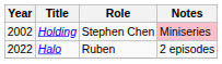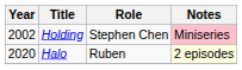Halo | Year: 2022 -> 2020
Halo | Notes: no background -> lightyellow background
